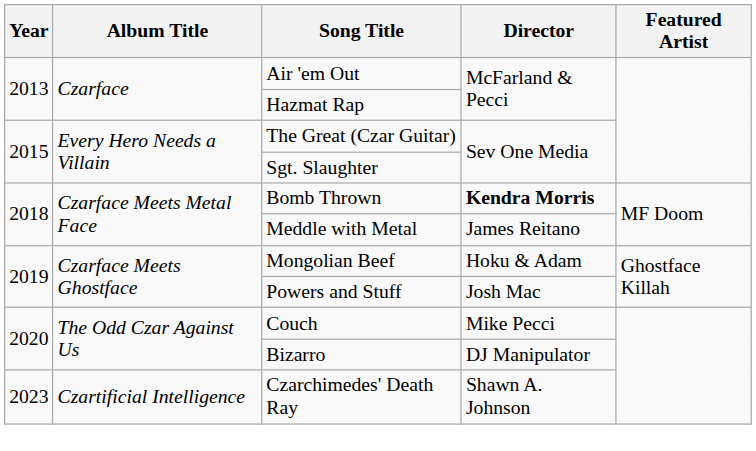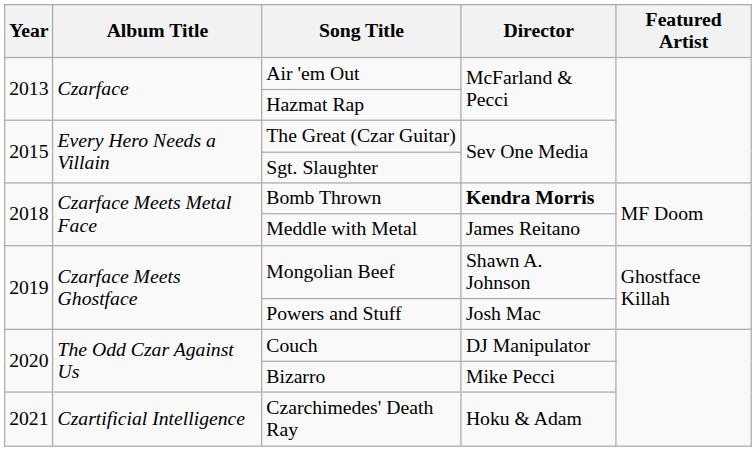Mongolian Beef | Director: Hoku & Adam -> Shawn A. Johnson
Couch | Director: Mike Pecci -> DJ Manipulator
Bizarro | Director: DJ Manipulator -> Mike Pecci
Czarchimedes' Death Ray | Year: 2023 -> 2021
Czarchimedes' Death Ray | Director: Shawn A. Johnson -> Hoku & Adam
